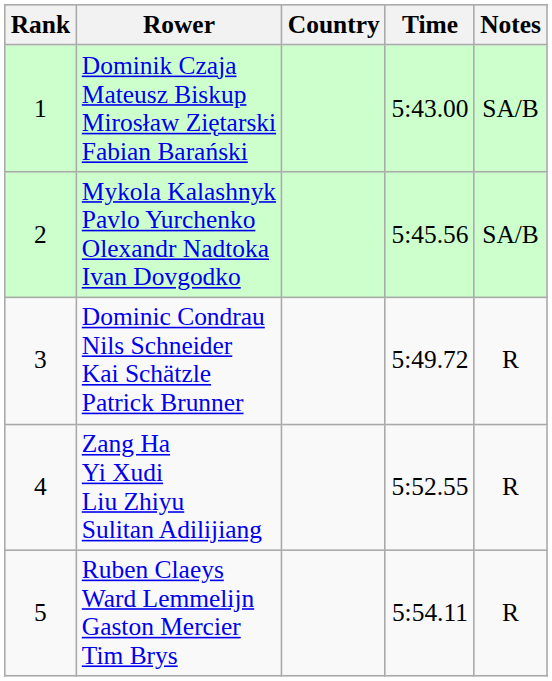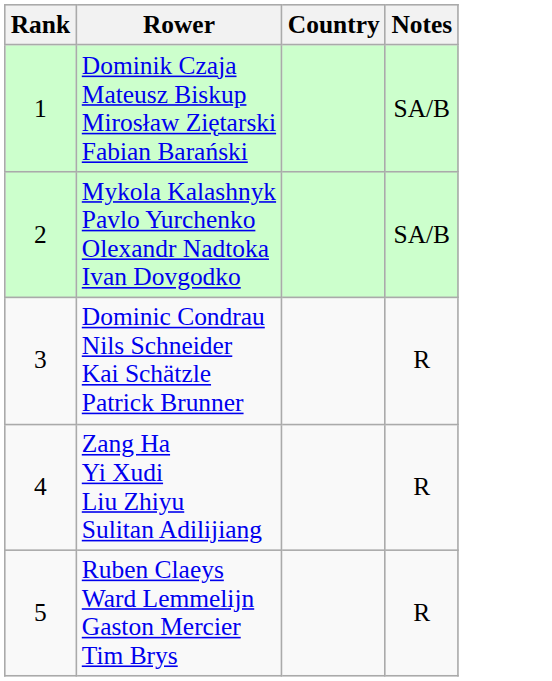- column: Time | 5:43.00 | 5:45.56 | 5:49.72 | 5:52.55 | 5:54.11
